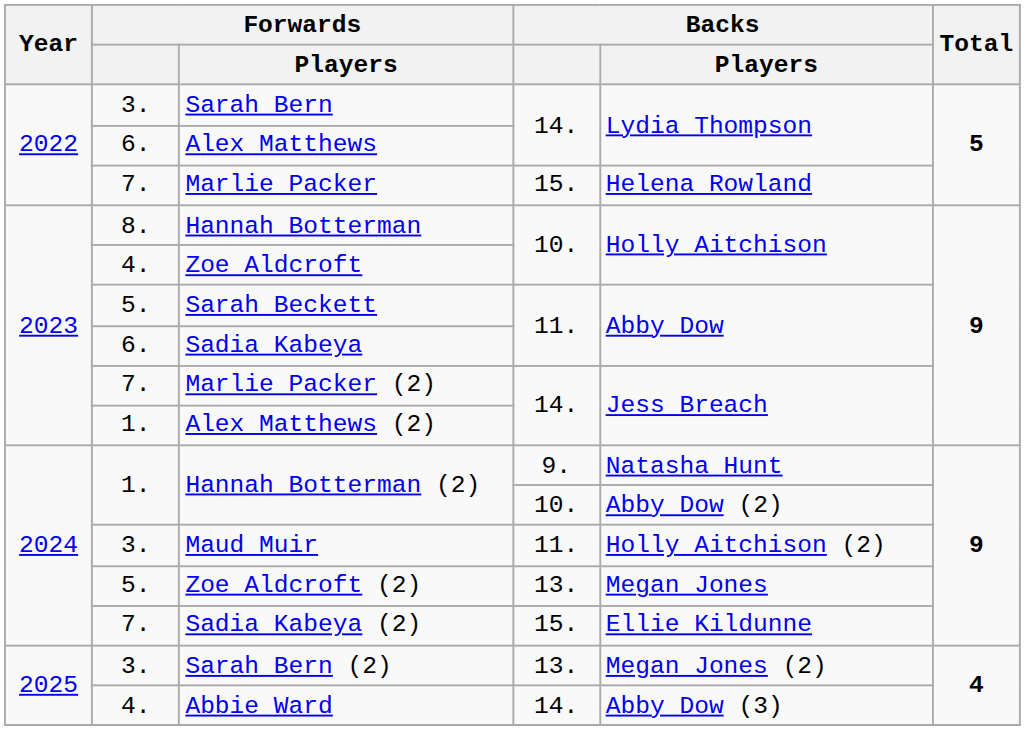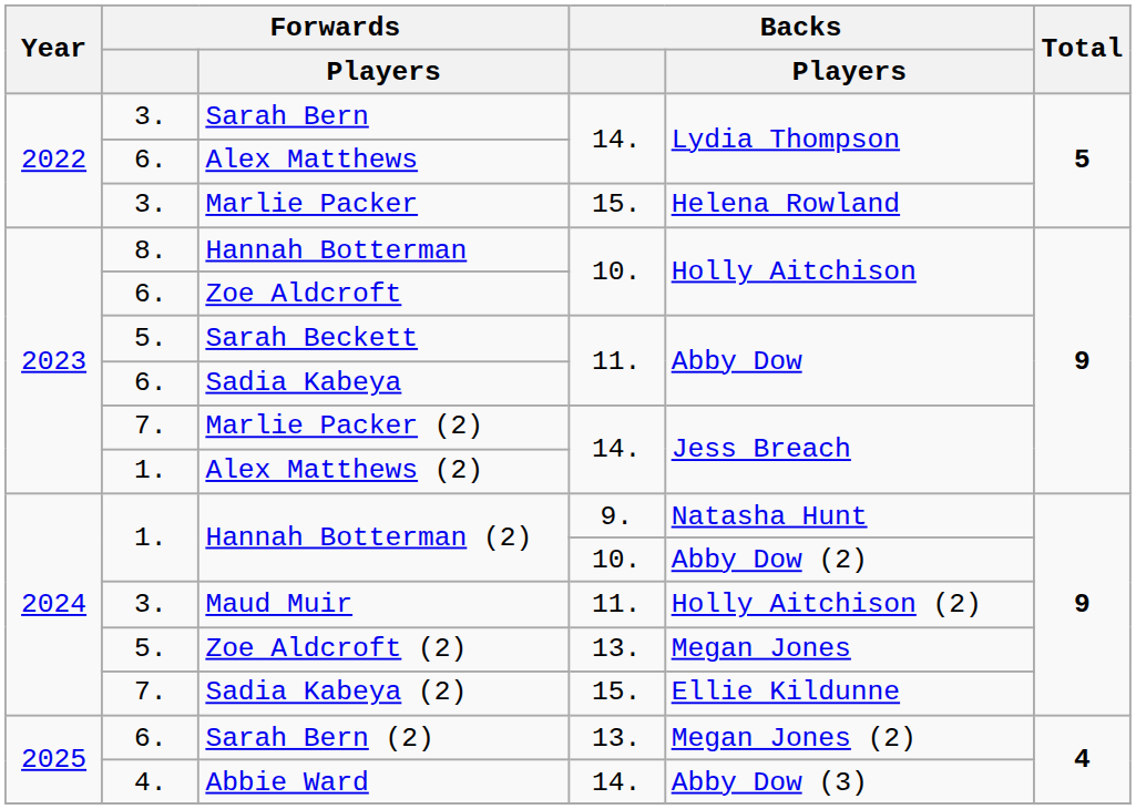Marlie Packer | Forwards: 7. -> 3.
Zoe Aldcroft | Forwards: 4. -> 6.
Sarah Bern (2) | Forwards: 3. -> 6.
